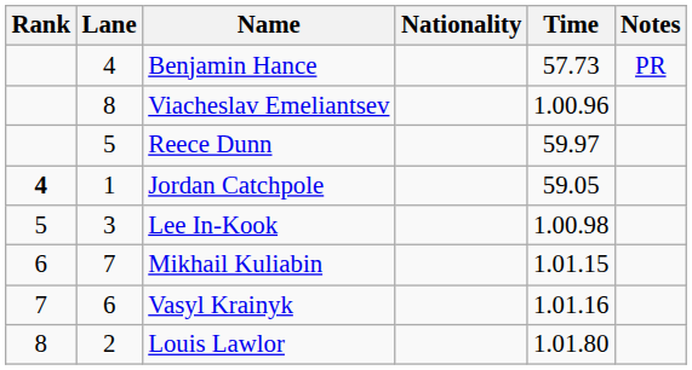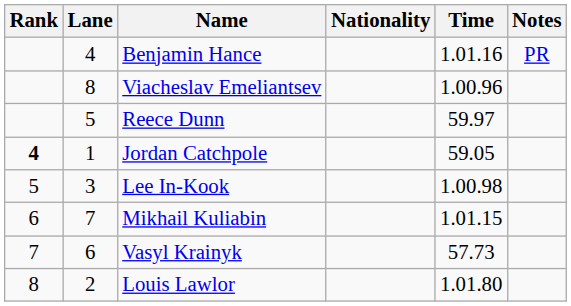Benjamin Hance | Time: 57.73 -> 1.01.16
Vasyl Krainyk | Time: 1.01.16 -> 57.73
